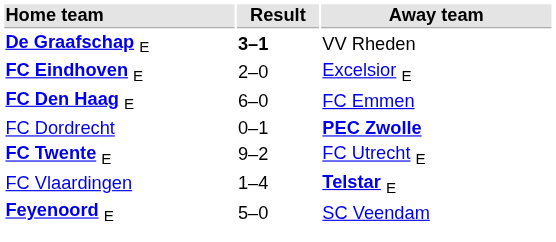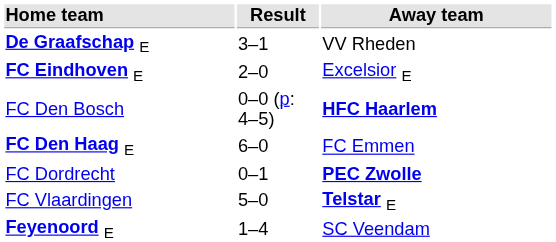De Graafschap E | Result: bold -> normal
+ row: FC Den Bosch | 0–0 (p: 4–5) | HFC Haarlem
- row: FC Twente E | 9–2 | FC Utrecht E
FC Vlaardingen | Result: 1–4 -> 5–0
Feyenoord E | Result: 5–0 -> 1–4
